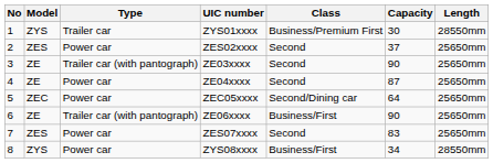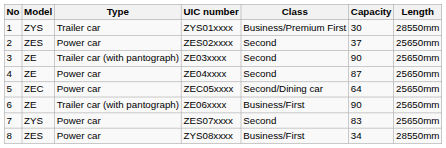ZES07xxxx | Model: ZES -> ZYS
ZYS08xxxx | Model: ZYS -> ZES
